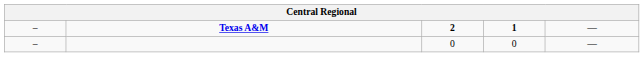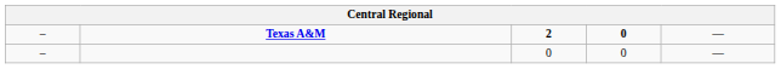Texas A&M | column 4: 1 -> 0
